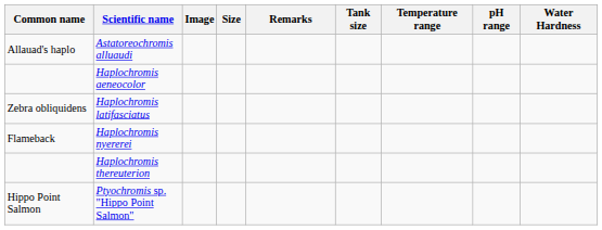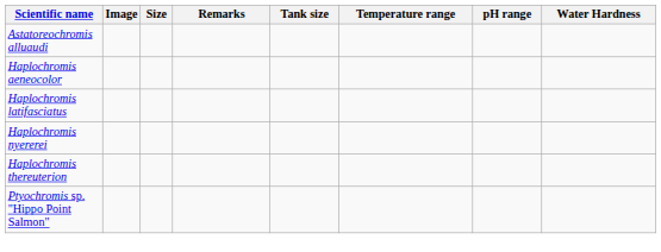- column: Common name | Allauad's haplo | Zebra obliquidens | Flameback | Hippo Point Salmon
